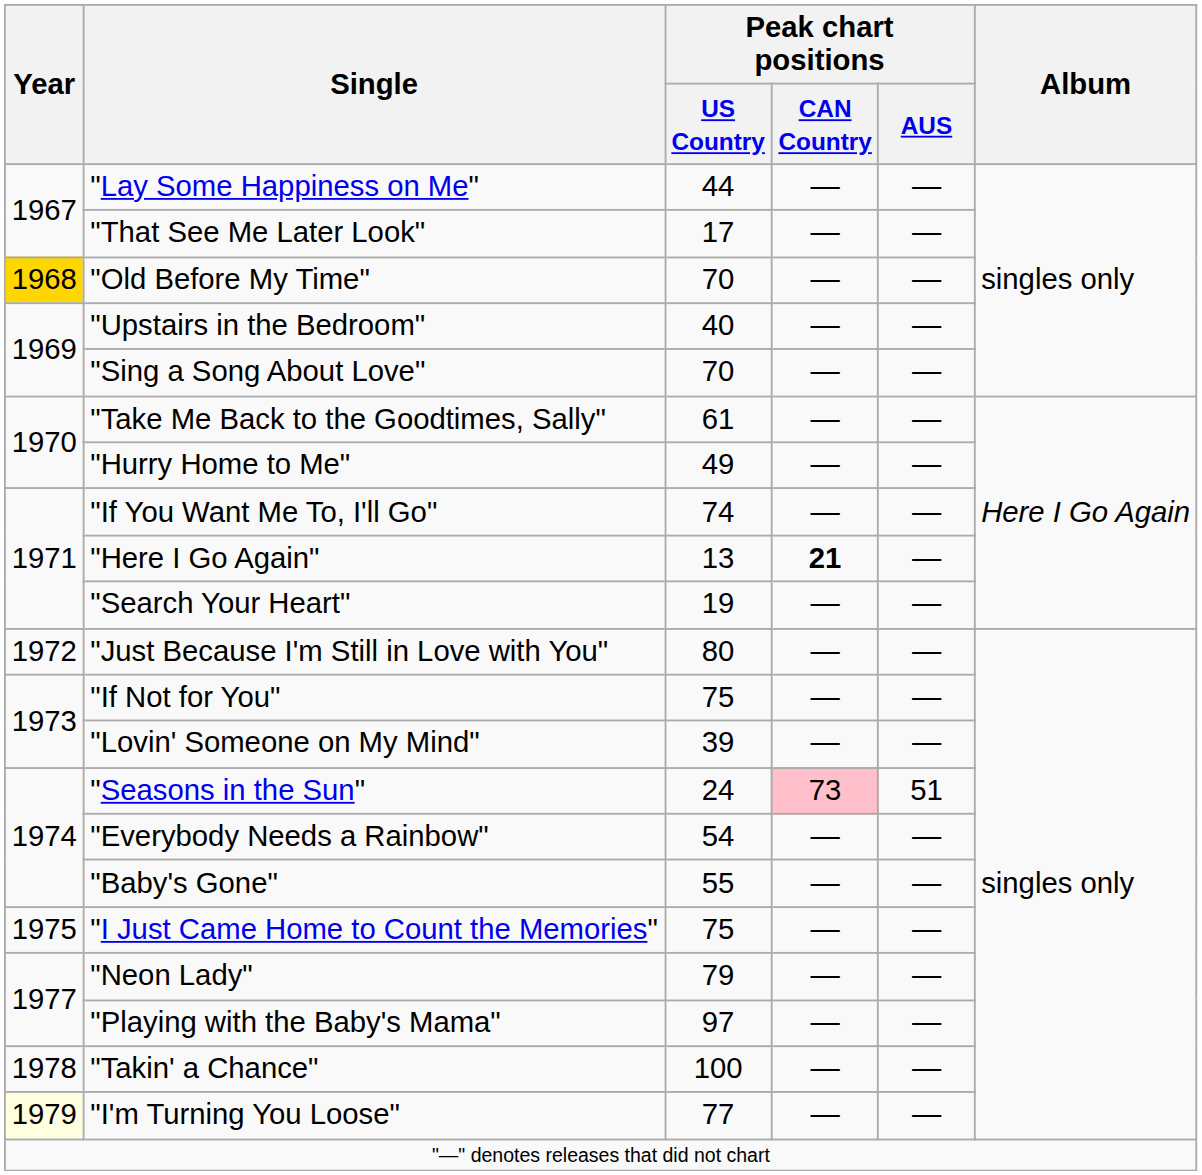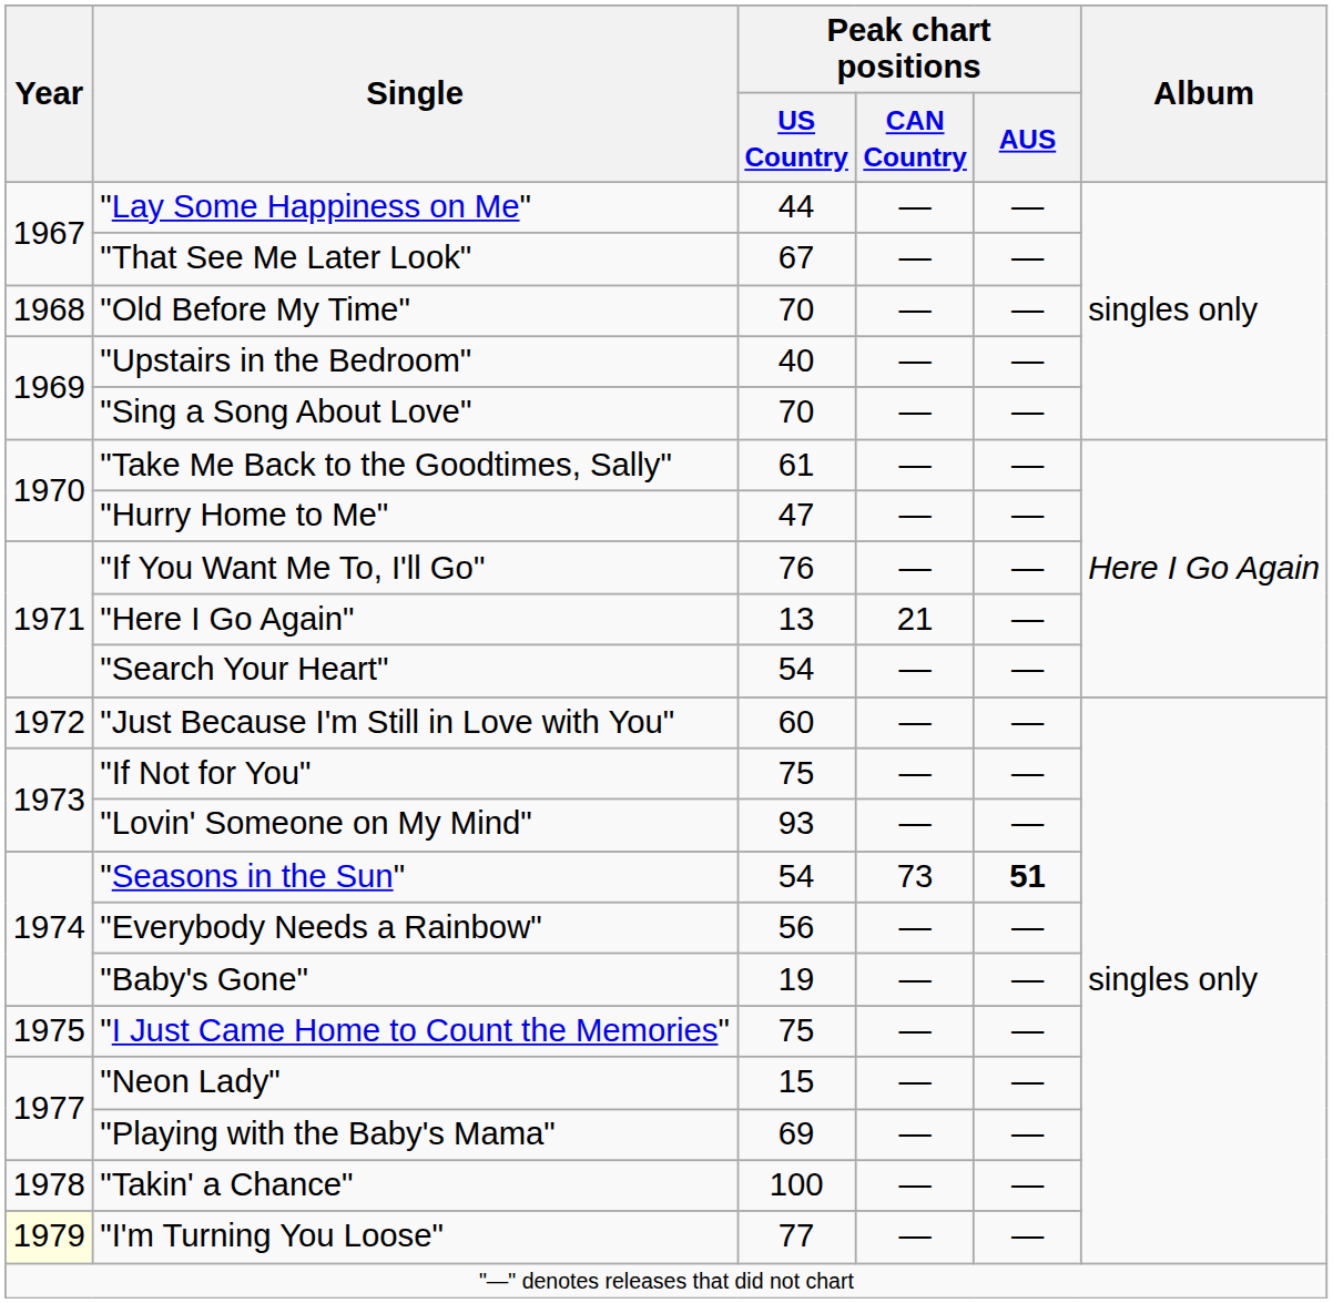"That See Me Later Look" | Peak chart positions / US Country: 17 -> 67
"Old Before My Time" | Year: gold background -> no background
"Hurry Home to Me" | Peak chart positions / US Country: 49 -> 47
"If You Want Me To, I'll Go" | Peak chart positions / US Country: 74 -> 76
"Here I Go Again" | Peak chart positions / CAN Country: bold -> normal
"Search Your Heart" | Peak chart positions / US Country: 19 -> 54
"Just Because I'm Still in Love with You" | Peak chart positions / US Country: 80 -> 60
"Lovin' Someone on My Mind" | Peak chart positions / US Country: 39 -> 93
"Seasons in the Sun" | Peak chart positions / US Country: 24 -> 54
"Seasons in the Sun" | Peak chart positions / CAN Country: pink background -> no background
"Seasons in the Sun" | Peak chart positions / AUS: normal -> bold
"Everybody Needs a Rainbow" | Peak chart positions / US Country: 54 -> 56
"Baby's Gone" | Peak chart positions / US Country: 55 -> 19
"Neon Lady" | Peak chart positions / US Country: 79 -> 15
"Playing with the Baby's Mama" | Peak chart positions / US Country: 97 -> 69
